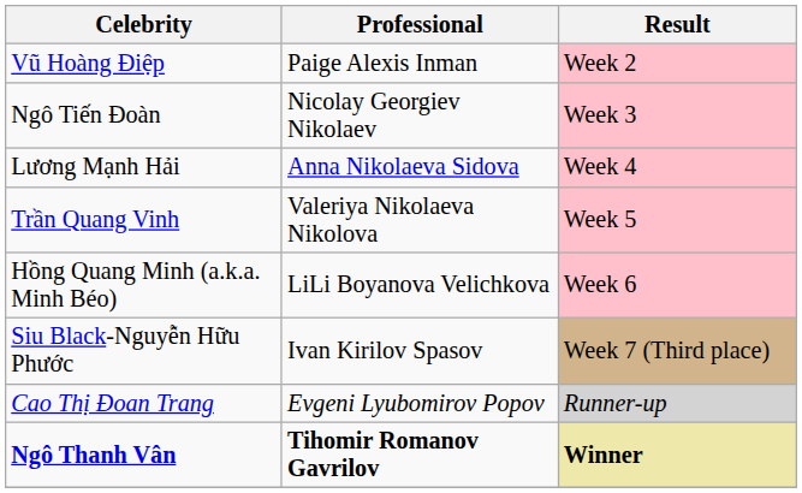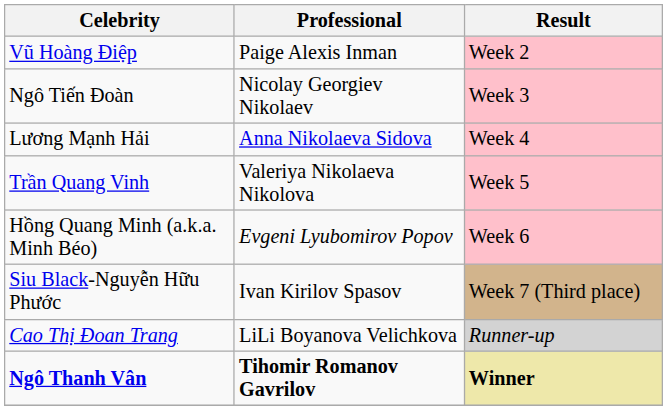Hồng Quang Minh (a.k.a. Minh Béo) | Professional: LiLi Boyanova Velichkova -> Evgeni Lyubomirov Popov
Cao Thị Đoan Trang | Professional: Evgeni Lyubomirov Popov -> LiLi Boyanova Velichkova
